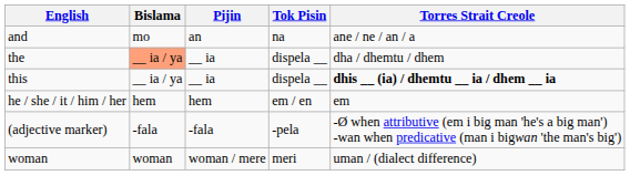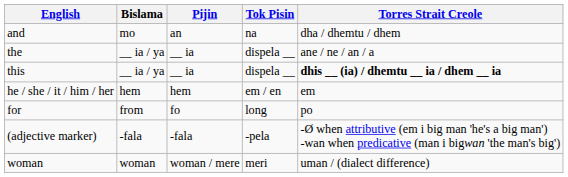and | Torres Strait Creole: ane / ne / an / a -> dha / dhemtu / dhem
the | Bislama: lightsalmon background -> no background
the | Torres Strait Creole: dha / dhemtu / dhem -> ane / ne / an / a
+ row: for | from | fo | long | po
